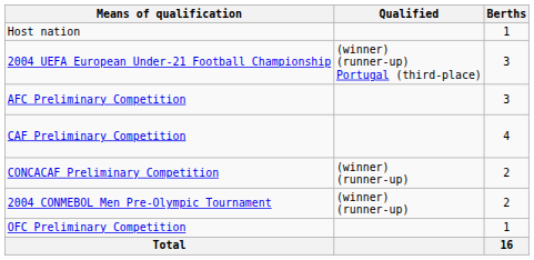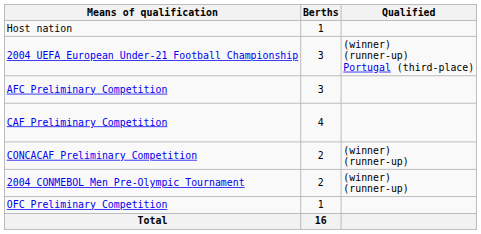columns swapped: Berths <-> Qualified
